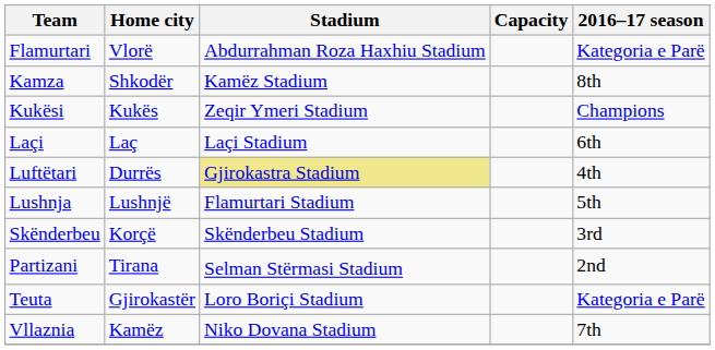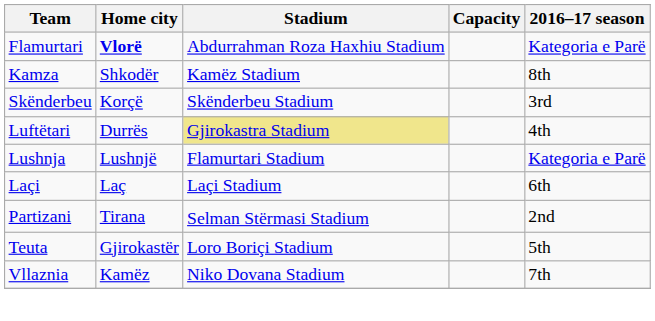Flamurtari | Home city: normal -> bold
- row: Kukësi | Kukës | Zeqir Ymeri Stadium | Champions
rows swapped: Laçi <-> Skënderbeu
Lushnja | 2016–17 season: 5th -> Kategoria e Parë
Teuta | 2016–17 season: Kategoria e Parë -> 5th
